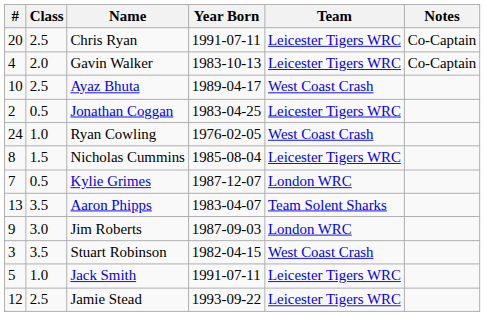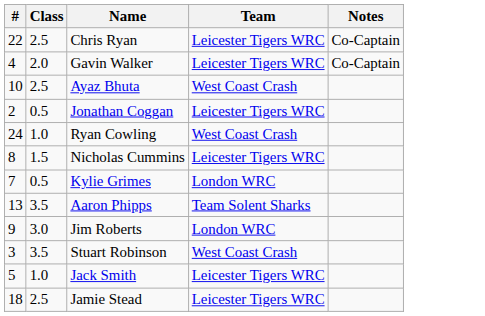- column: Year Born | 1991-07-11 | 1983-10-13 | 1989-04-17 | 1983-04-25 | 1976-02-05 | 1985-08-04 | 1987-12-07 | 1983-04-07 | 1987-09-03 | 1982-04-15 | 1991-07-11 | 1993-09-22
Chris Ryan | #: 20 -> 22
Jamie Stead | #: 12 -> 18
